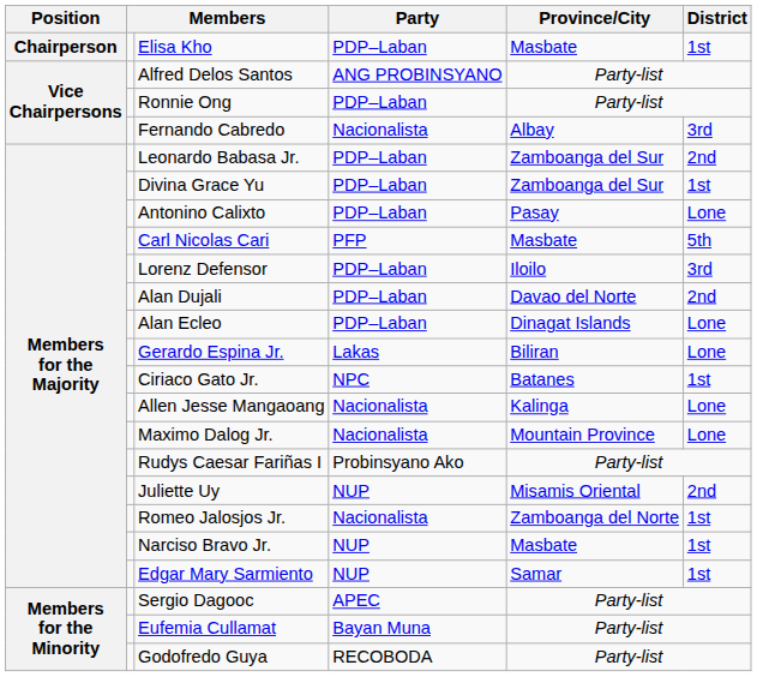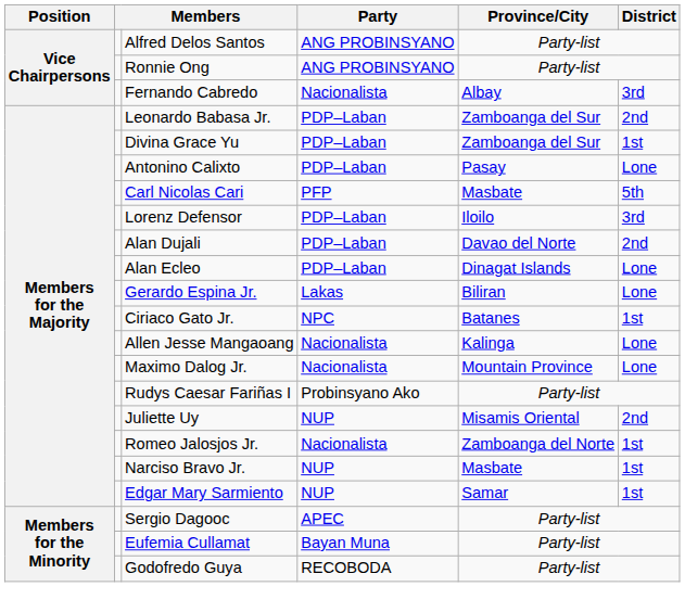- row: Chairperson | Elisa Kho | PDP–Laban | Masbate | 1st
Ronnie Ong | Party: PDP–Laban -> ANG PROBINSYANO
